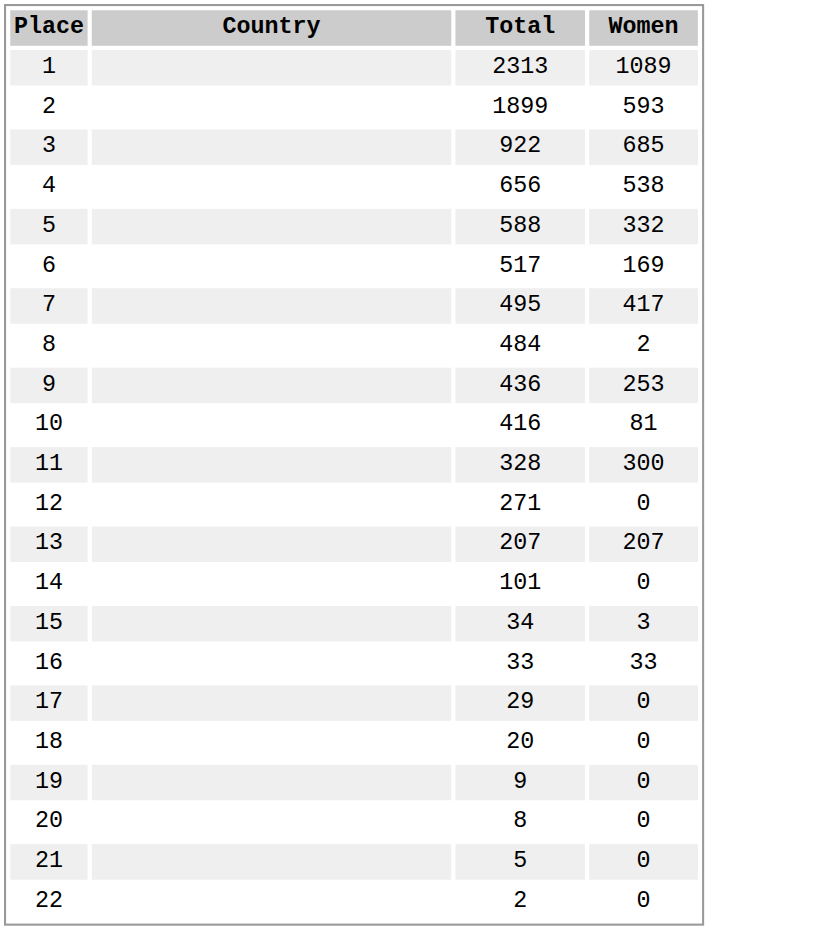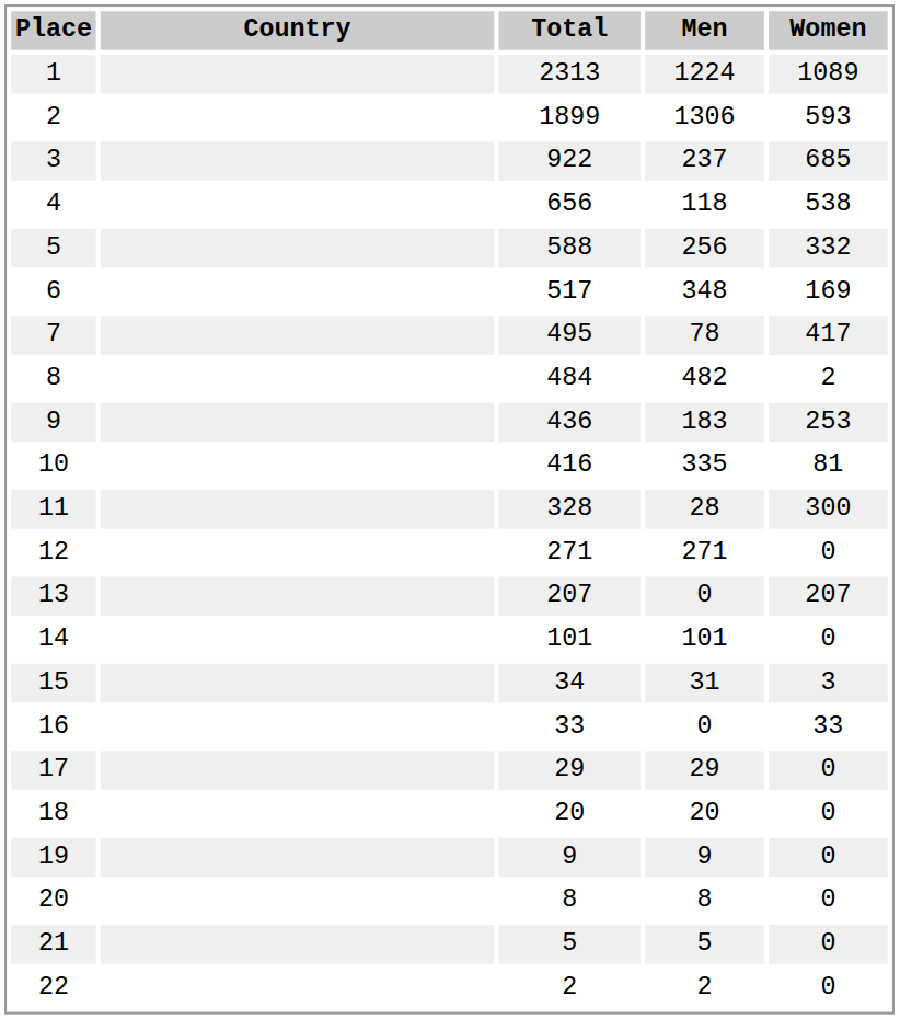+ column: Men | 1224 | 1306 | 237 | 118 | 256 | 348 | 78 | 482 | 183 | 335 | 28 | 271 | 0 | 101 | 31 | 0 | 29 | 20 | 9 | 8 | 5 | 2
